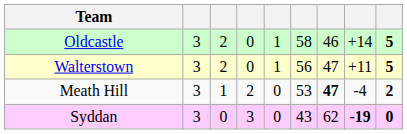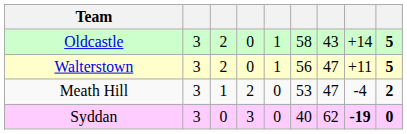Oldcastle | column 7: 46 -> 43
Meath Hill | column 7: bold -> normal
Syddan | column 6: 43 -> 40
